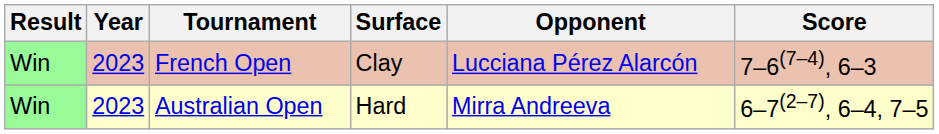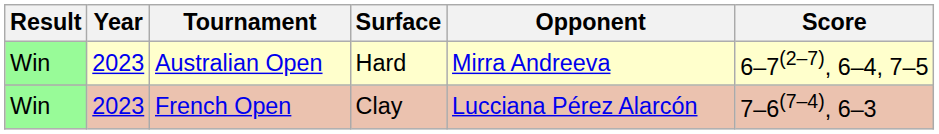rows swapped: Australian Open <-> French Open
